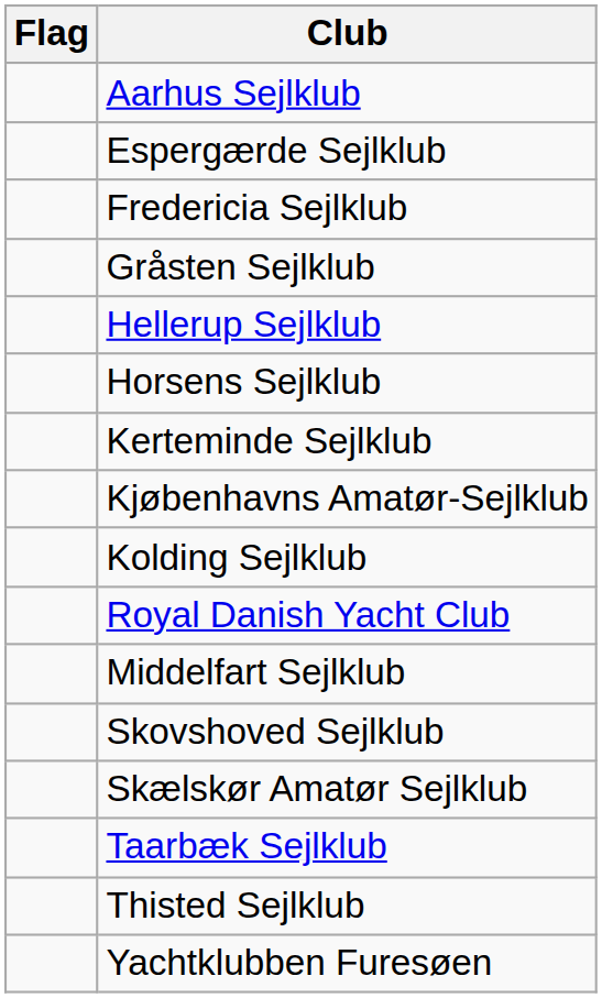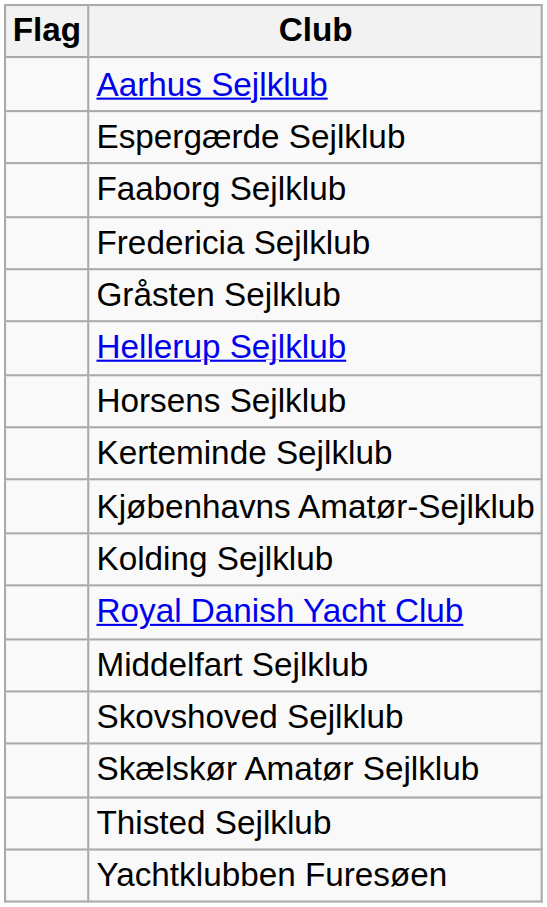+ row: Faaborg Sejlklub
- row: Taarbæk Sejlklub
